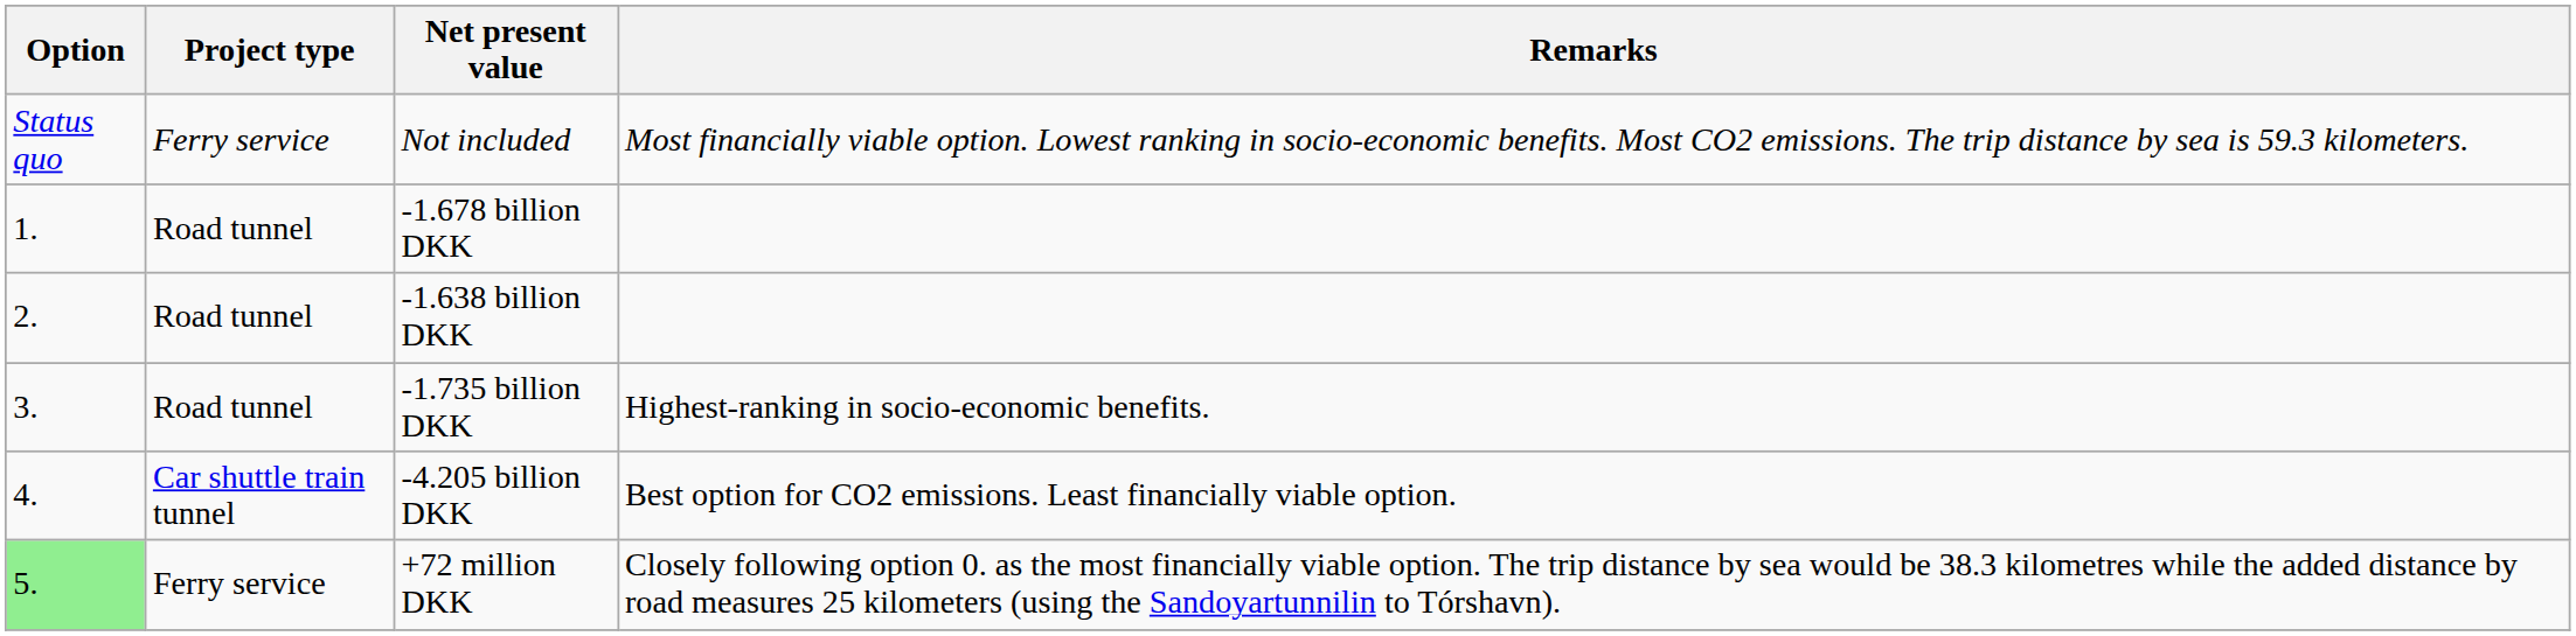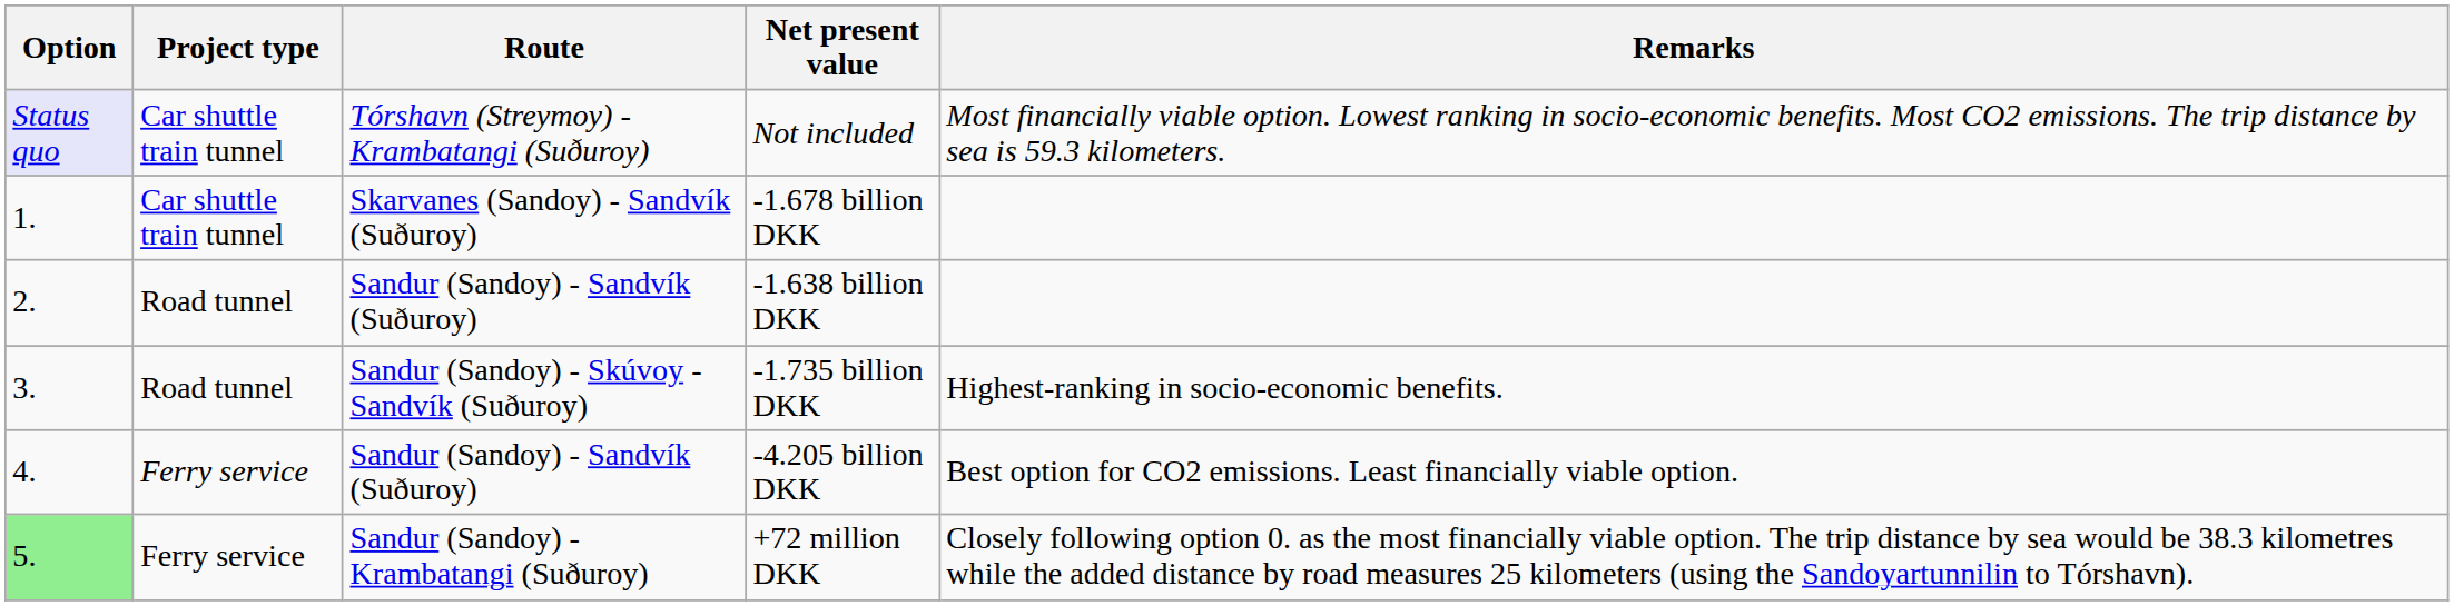+ column: Route | Tórshavn (Streymoy) - Krambatangi (Suðuroy) | Skarvanes (Sandoy) - Sandvík (Suðuroy) | Sandur (Sandoy) - Sandvík (Suðuroy) | Sandur (Sandoy) - Skúvoy - Sandvík (Suðuroy) | Sandur (Sandoy) - Sandvík (Suðuroy) | Sandur (Sandoy) - Krambatangi (Suðuroy)
Not included | Option: no background -> lavender background
Not included | Project type: Ferry service -> Car shuttle train tunnel
-1.678 billion DKK | Project type: Road tunnel -> Car shuttle train tunnel
-4.205 billion DKK | Project type: Car shuttle train tunnel -> Ferry service
